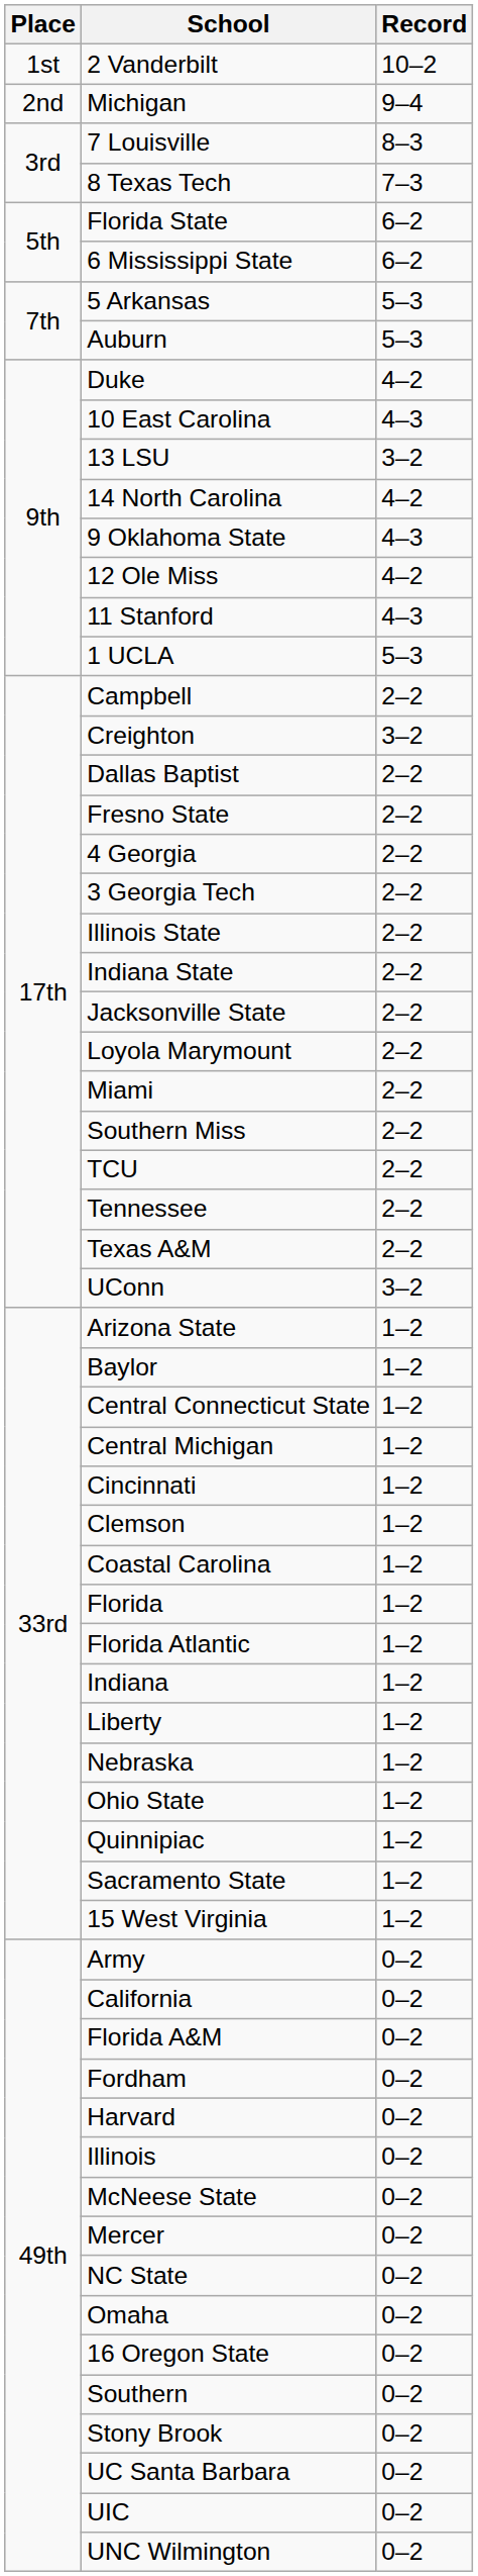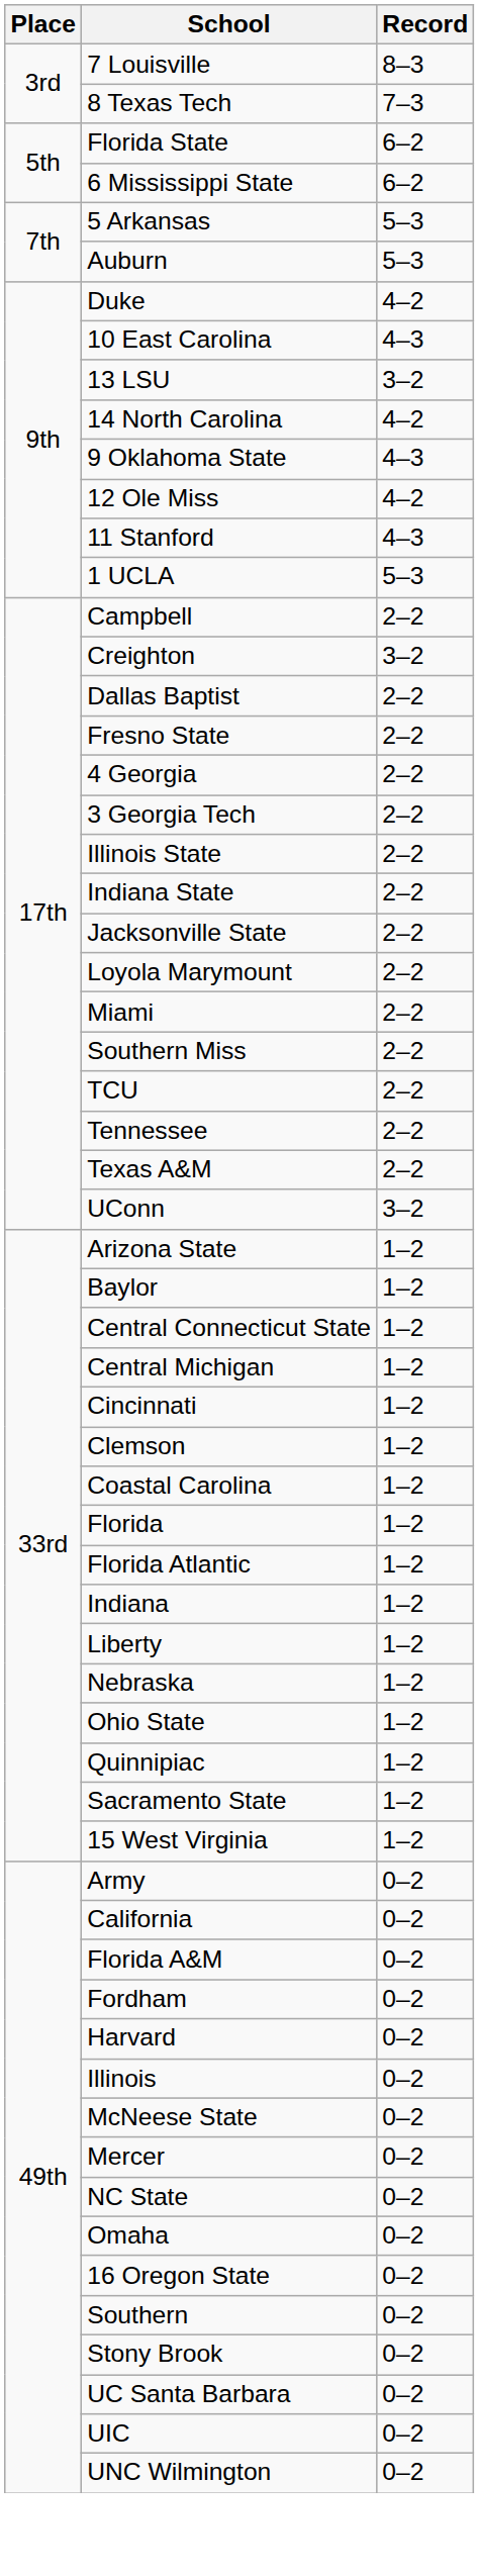- row: 1st | 2 Vanderbilt | 10–2
- row: 2nd | Michigan | 9–4
